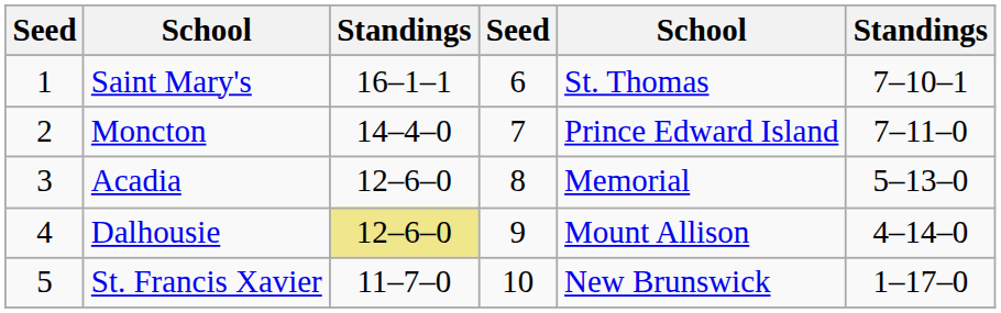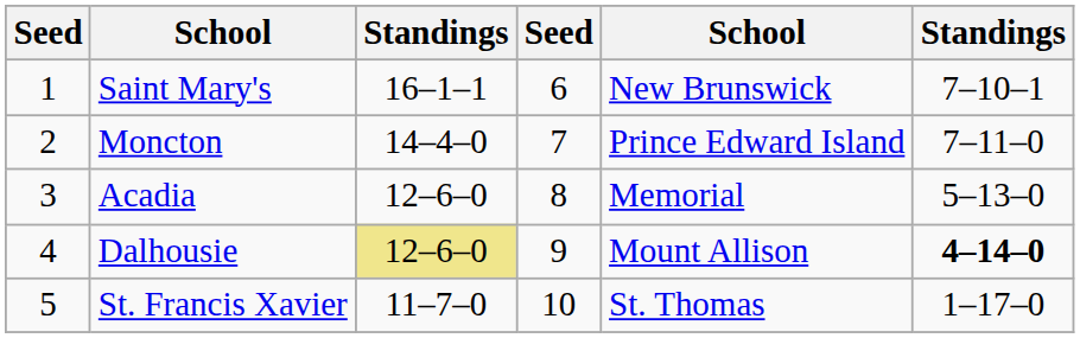Saint Mary's | column 5: St. Thomas -> New Brunswick
Dalhousie | column 6: normal -> bold
St. Francis Xavier | column 5: New Brunswick -> St. Thomas
